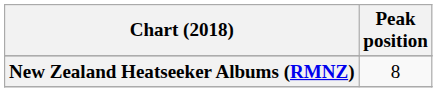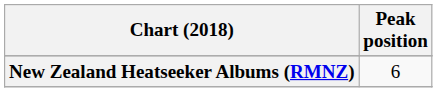New Zealand Heatseeker Albums (RMNZ) | Peak position: 8 -> 6
